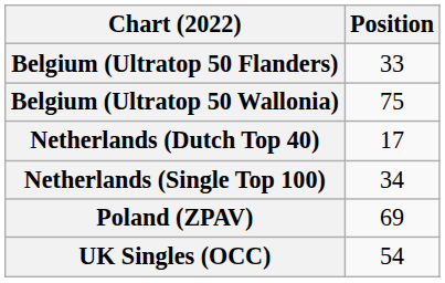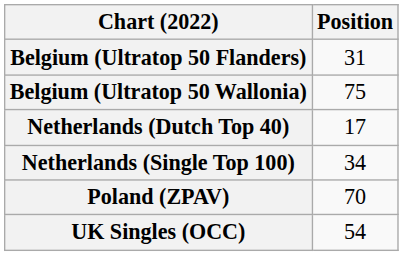Belgium (Ultratop 50 Flanders) | Position: 33 -> 31
Poland (ZPAV) | Position: 69 -> 70
